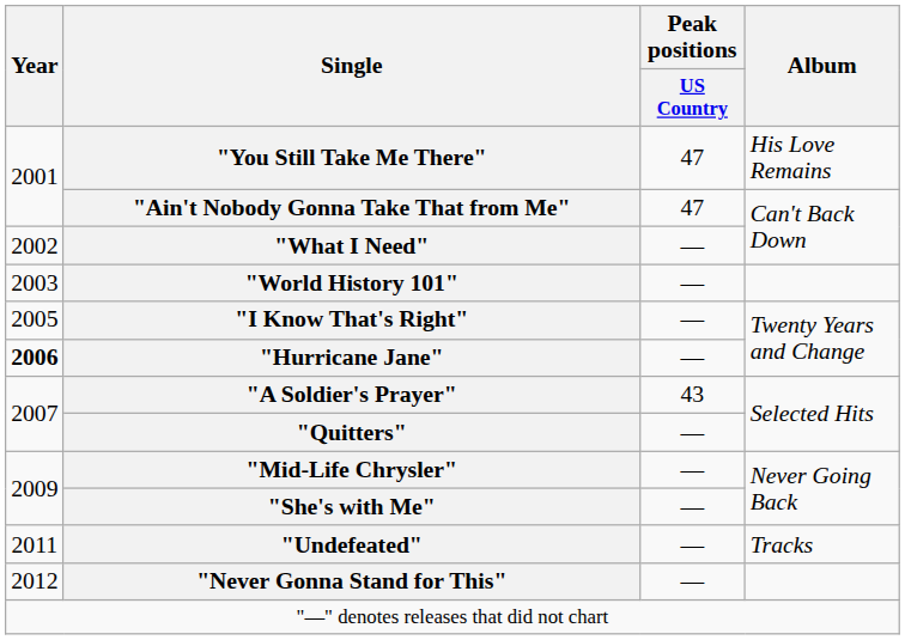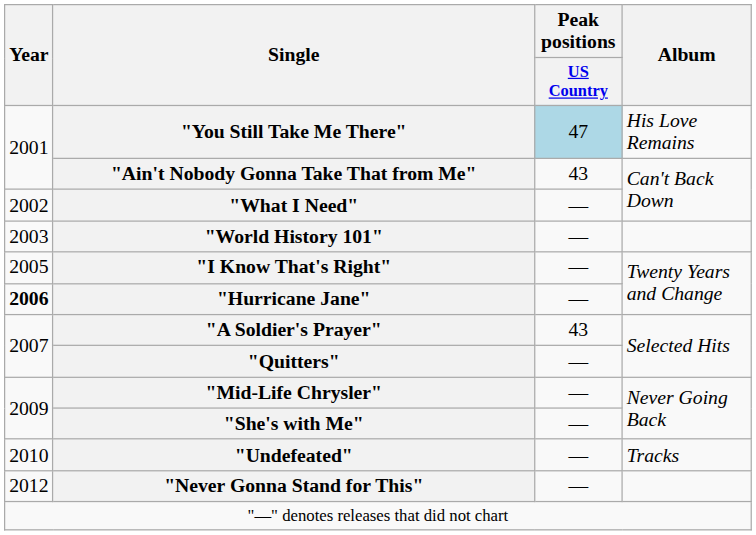"You Still Take Me There" | Peak positions / US Country: no background -> lightblue background
"Ain't Nobody Gonna Take That from Me" | Peak positions / US Country: 47 -> 43
"Undefeated" | Year: 2011 -> 2010
